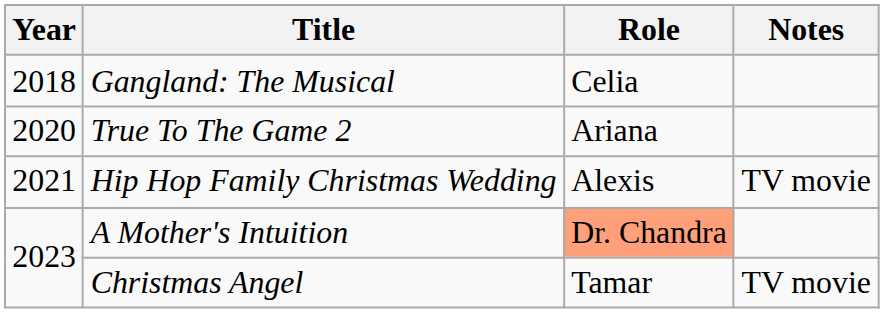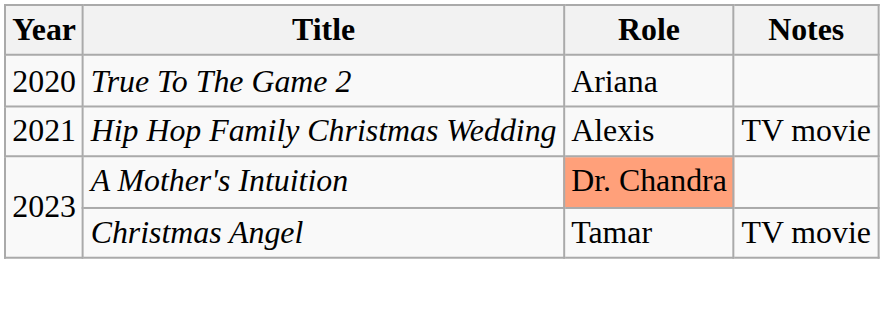- row: 2018 | Gangland: The Musical | Celia
